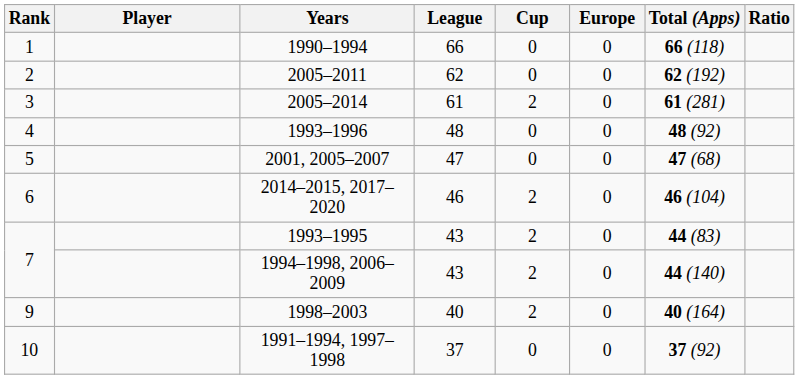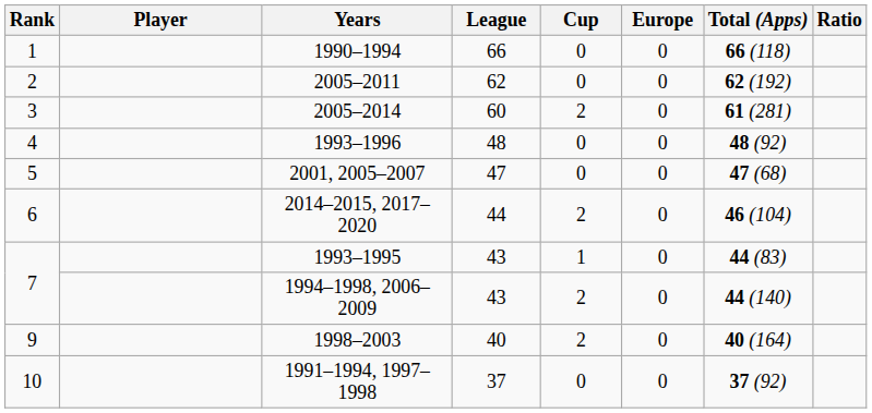2005–2014 | League: 61 -> 60
2014–2015, 2017–2020 | League: 46 -> 44
1993–1995 | Cup: 2 -> 1
